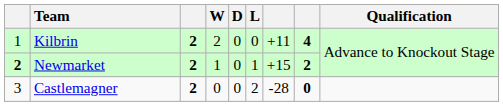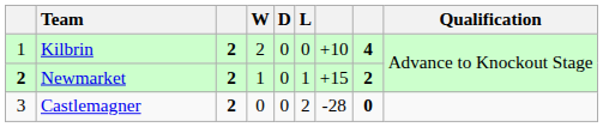Kilbrin | column 7: +11 -> +10
